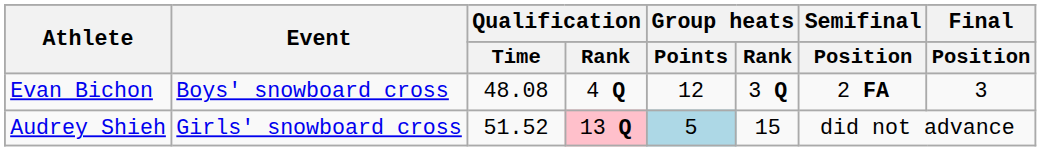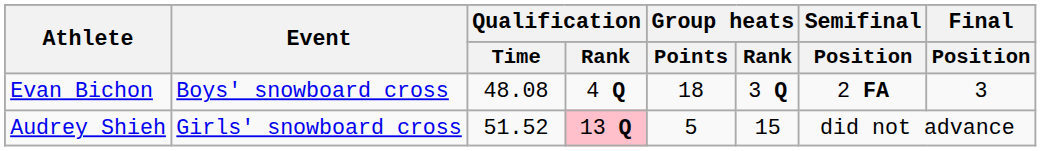Evan Bichon | Group heats / Points: 12 -> 18
Audrey Shieh | Group heats / Points: lightblue background -> no background
